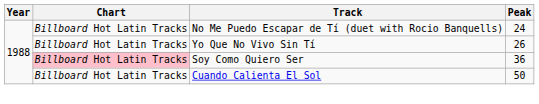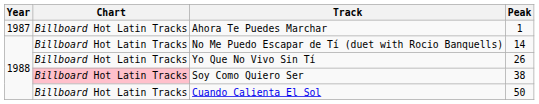+ row: 1987 | Billboard Hot Latin Tracks | Ahora Te Puedes Marchar | 1
No Me Puedo Escapar de Tí (duet with Rocio Banquells) | Peak: 24 -> 14
Soy Como Quiero Ser | Peak: 36 -> 38
